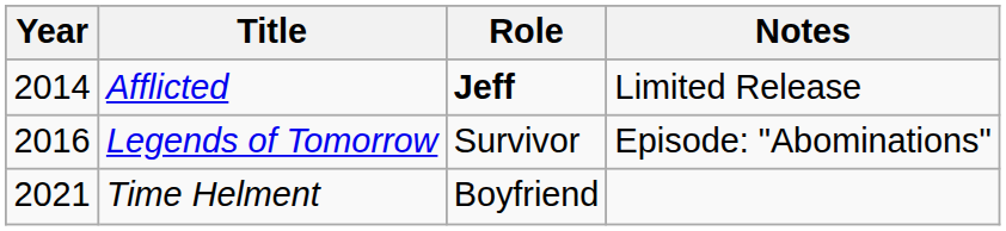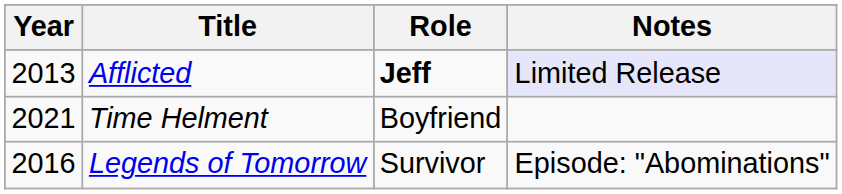Afflicted | Year: 2014 -> 2013
Afflicted | Notes: no background -> lavender background
rows swapped: Legends of Tomorrow <-> Time Helment
